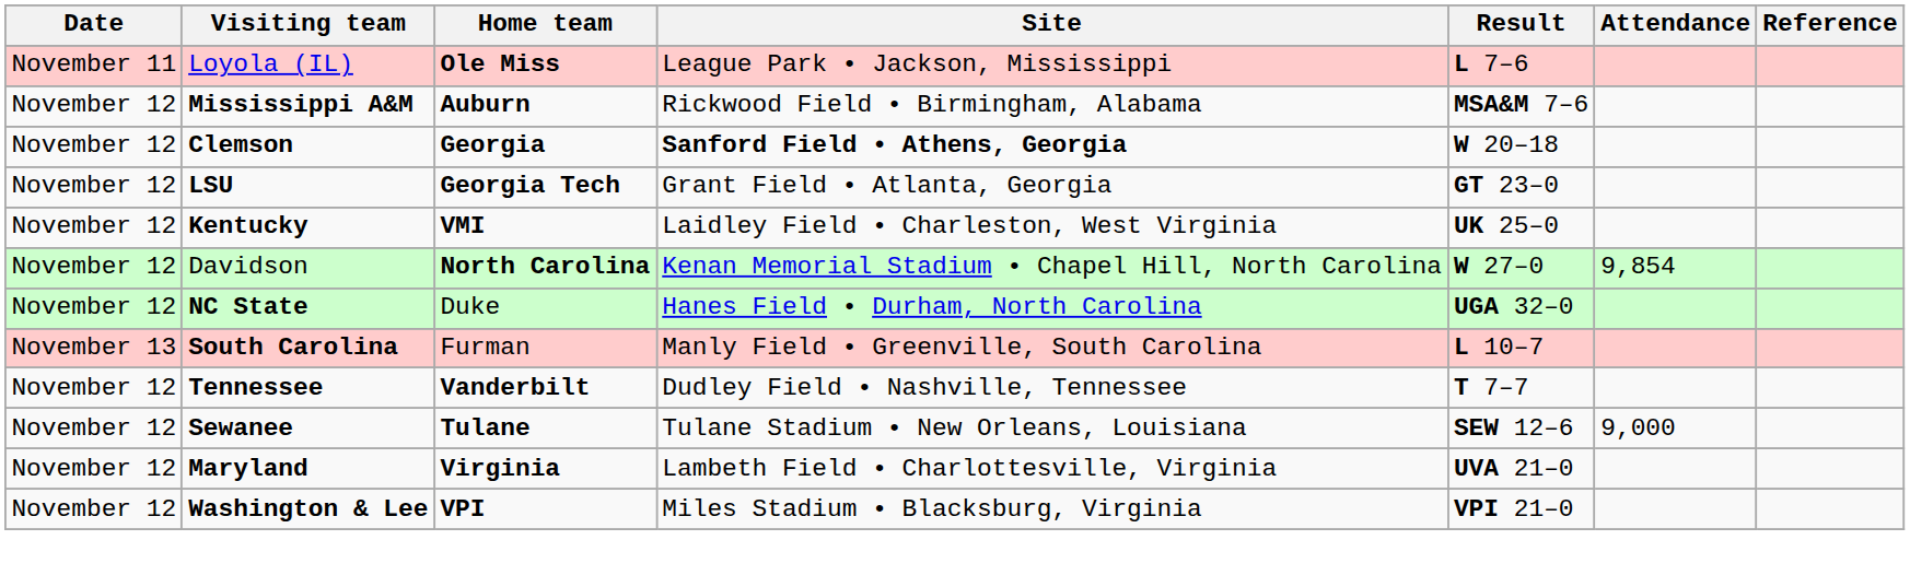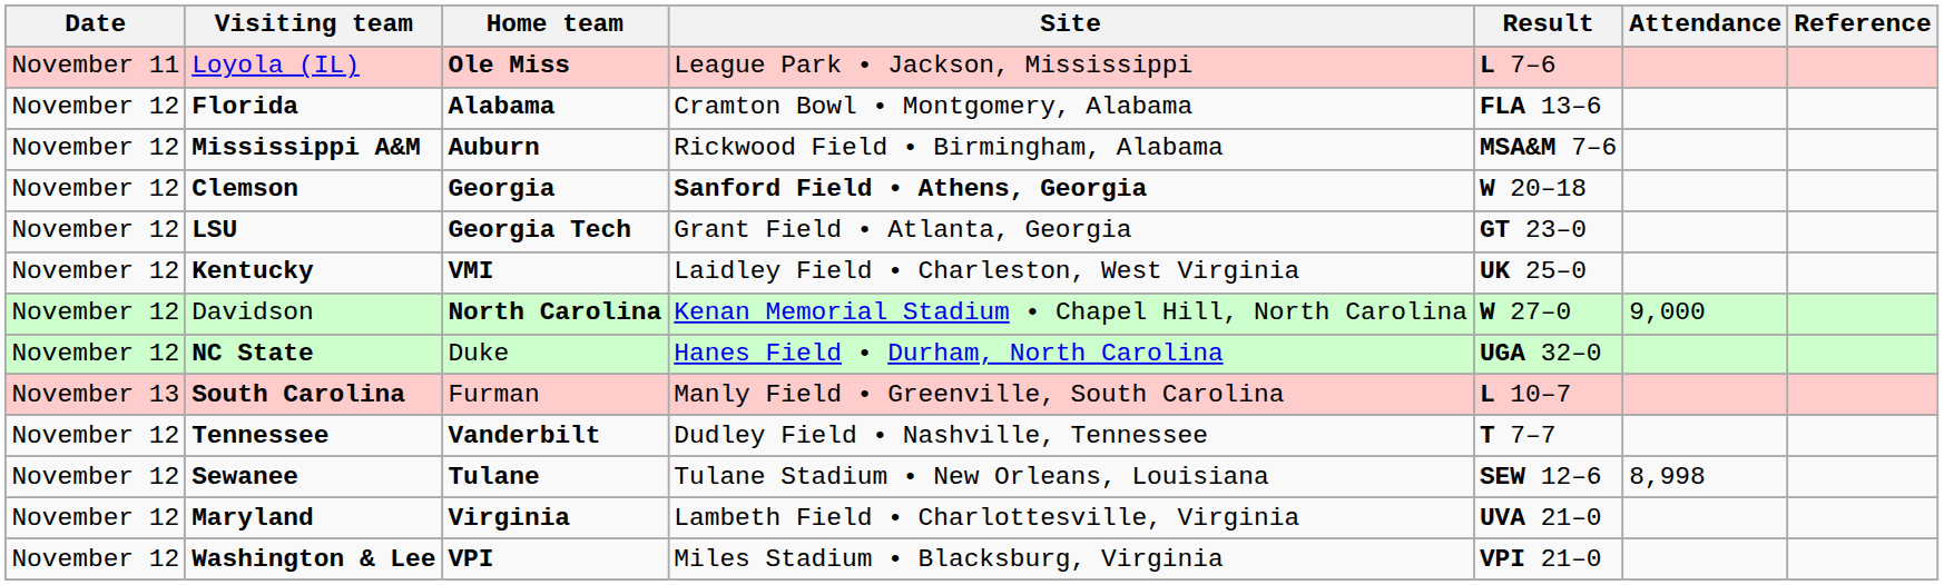+ row: November 12 | Florida | Alabama | Cramton Bowl • Montgomery, Alabama | FLA 13–6
Davidson | Attendance: 9,854 -> 9,000
Sewanee | Attendance: 9,000 -> 8,998
